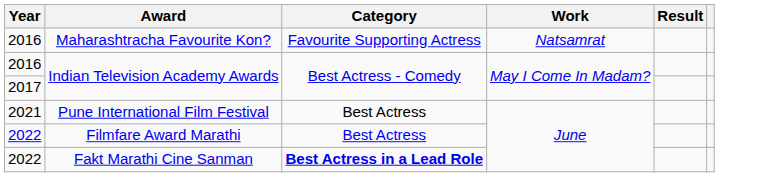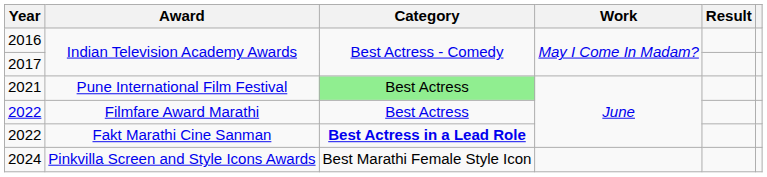- row: 2016 | Maharashtracha Favourite Kon? | Favourite Supporting Actress | Natsamrat
Pune International Film Festival | Category: no background -> lightgreen background
+ row: 2024 | Pinkvilla Screen and Style Icons Awards | Best Marathi Female Style Icon
